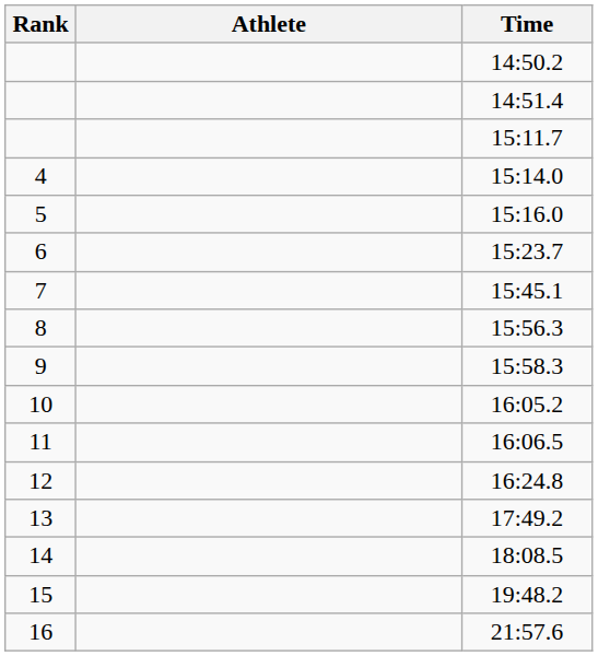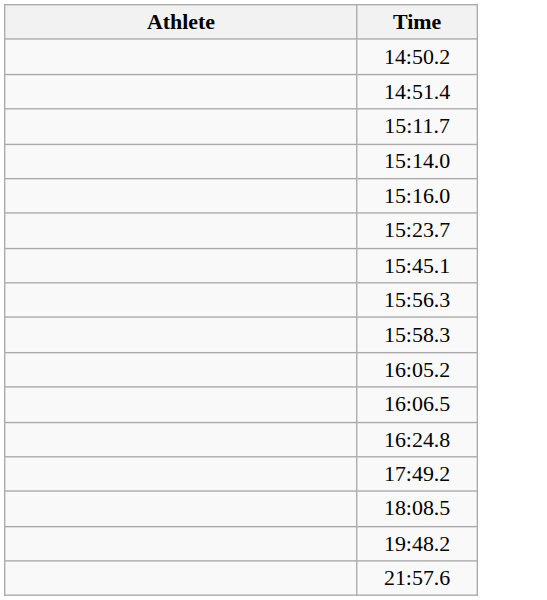- column: Rank | 4 | 5 | 6 | 7 | 8 | 9 | 10 | 11 | 12 | 13 | 14 | 15 | 16
